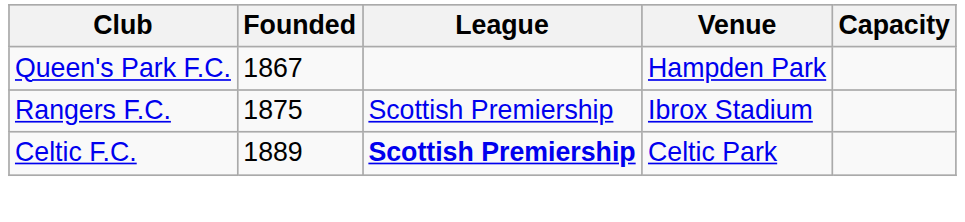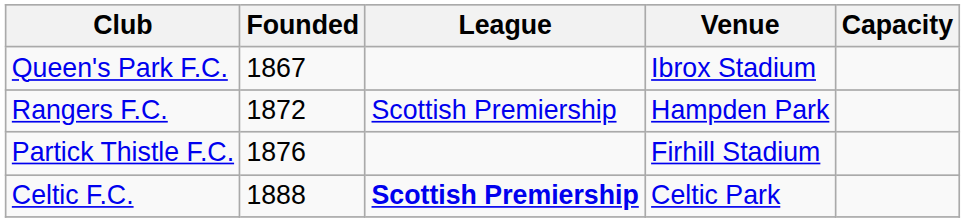Queen's Park F.C. | Venue: Hampden Park -> Ibrox Stadium
Rangers F.C. | Founded: 1875 -> 1872
Rangers F.C. | Venue: Ibrox Stadium -> Hampden Park
+ row: Partick Thistle F.C. | 1876 | Firhill Stadium
Celtic F.C. | Founded: 1889 -> 1888
